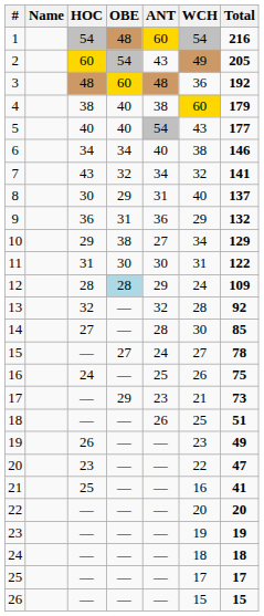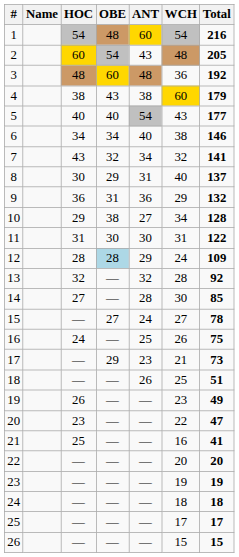2 | WCH: 49 -> 48
4 | OBE: 40 -> 43
10 | Total: 129 -> 128
